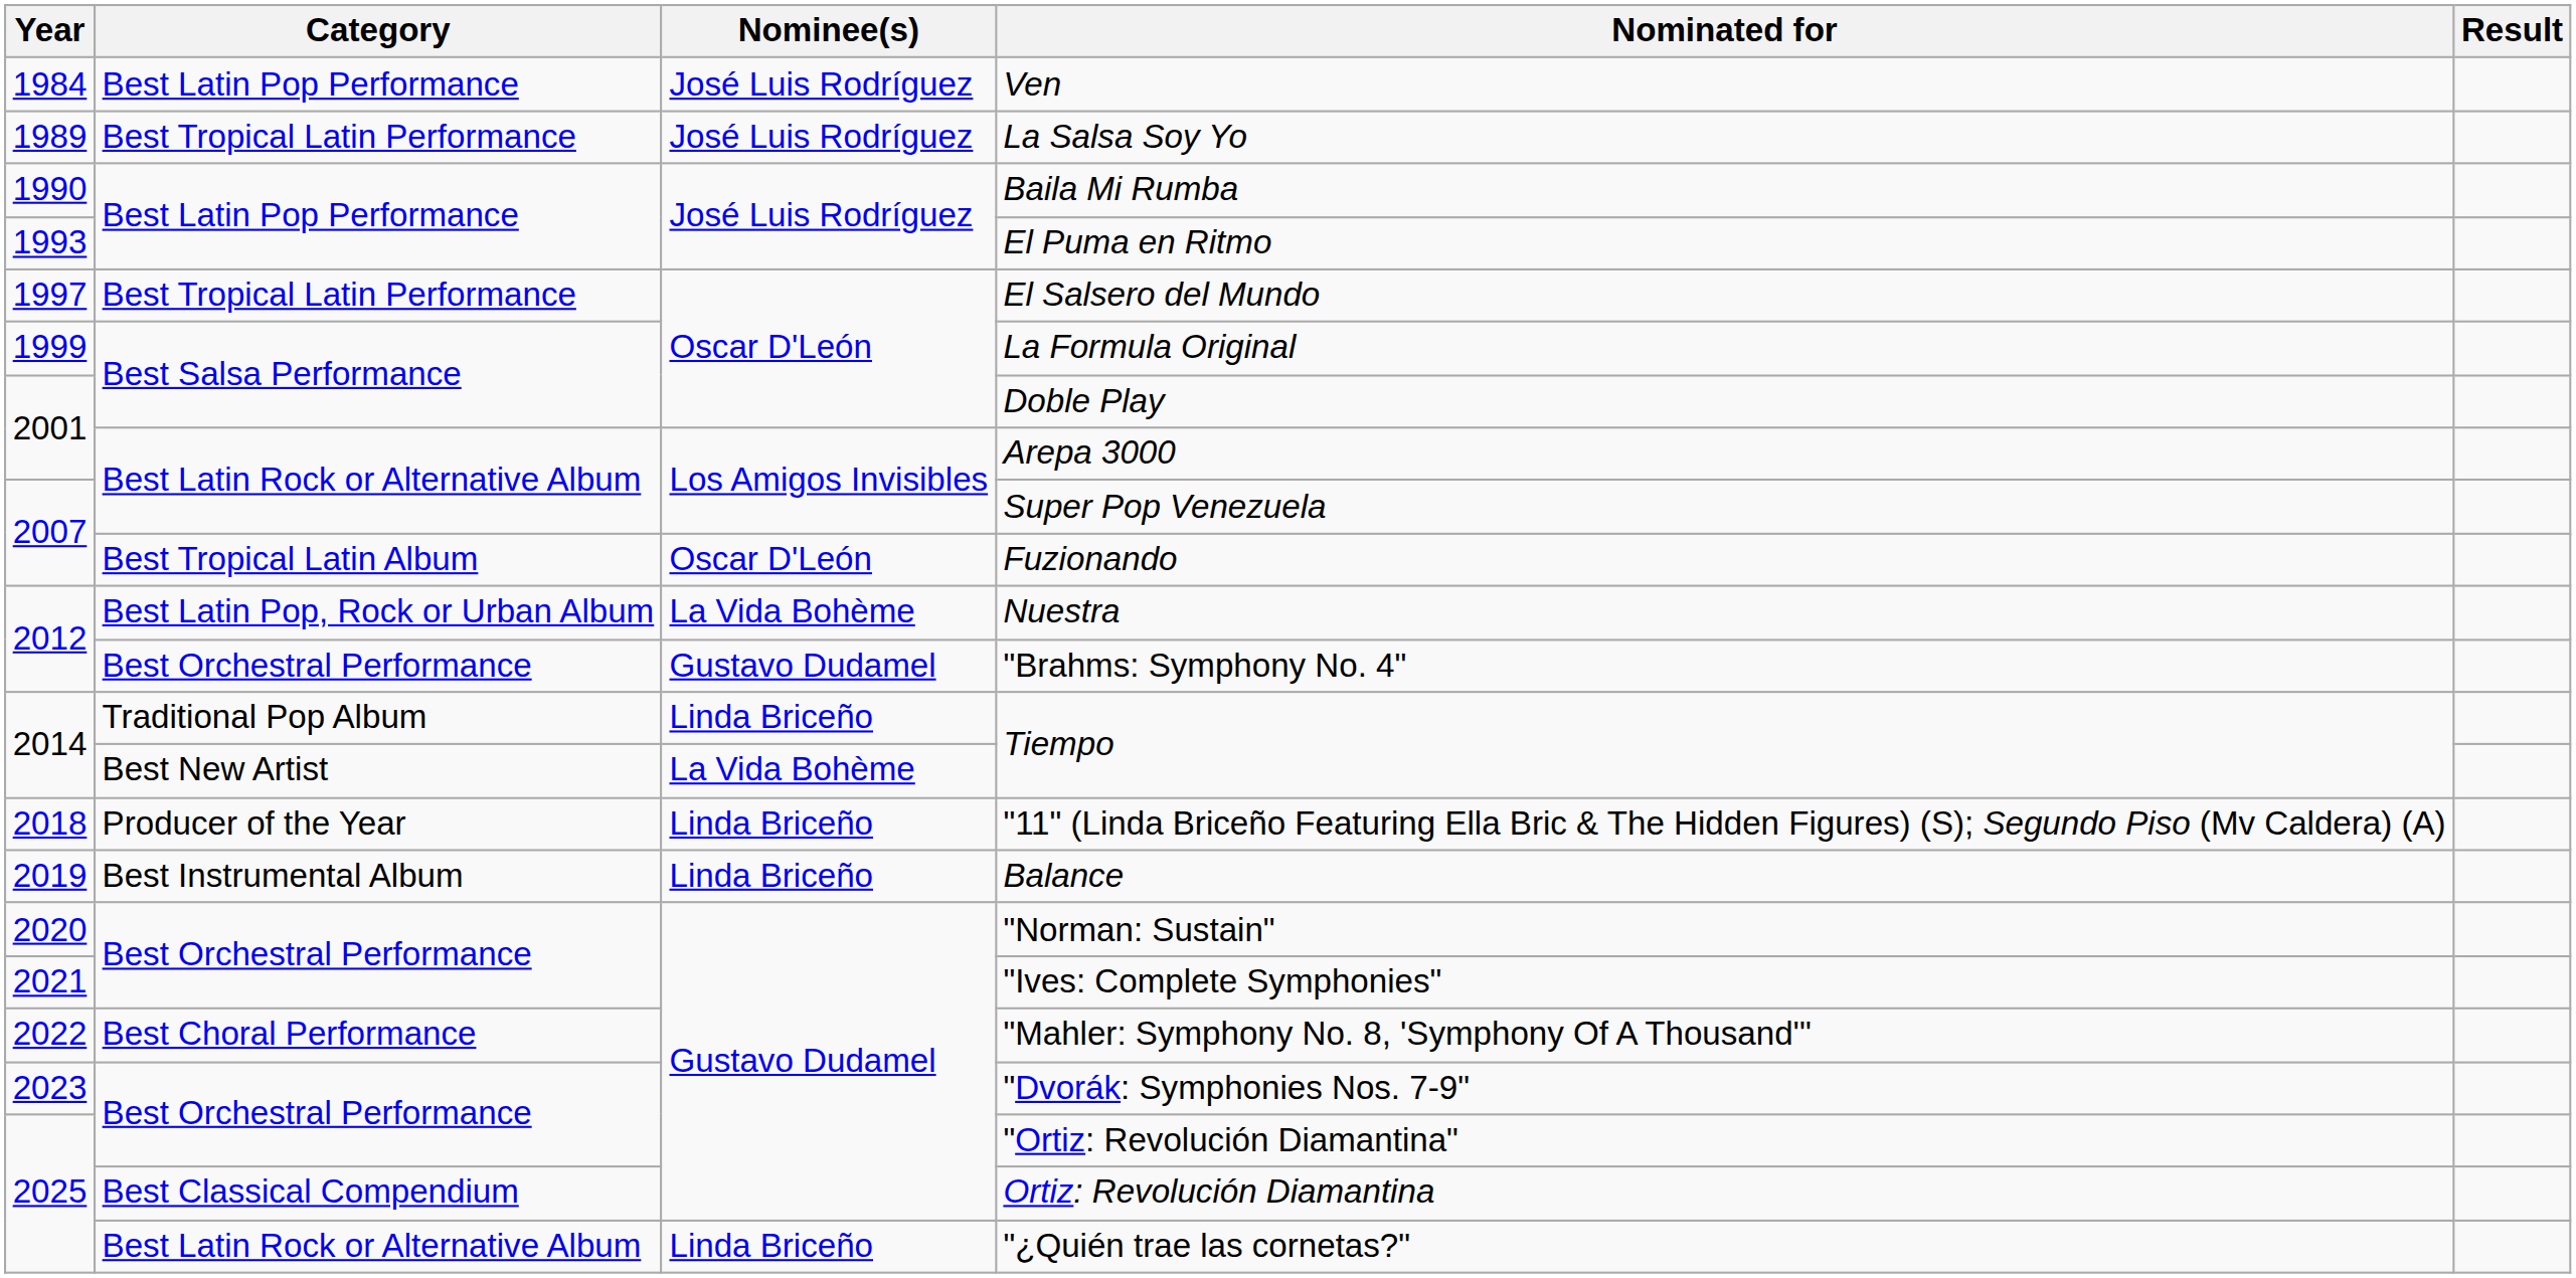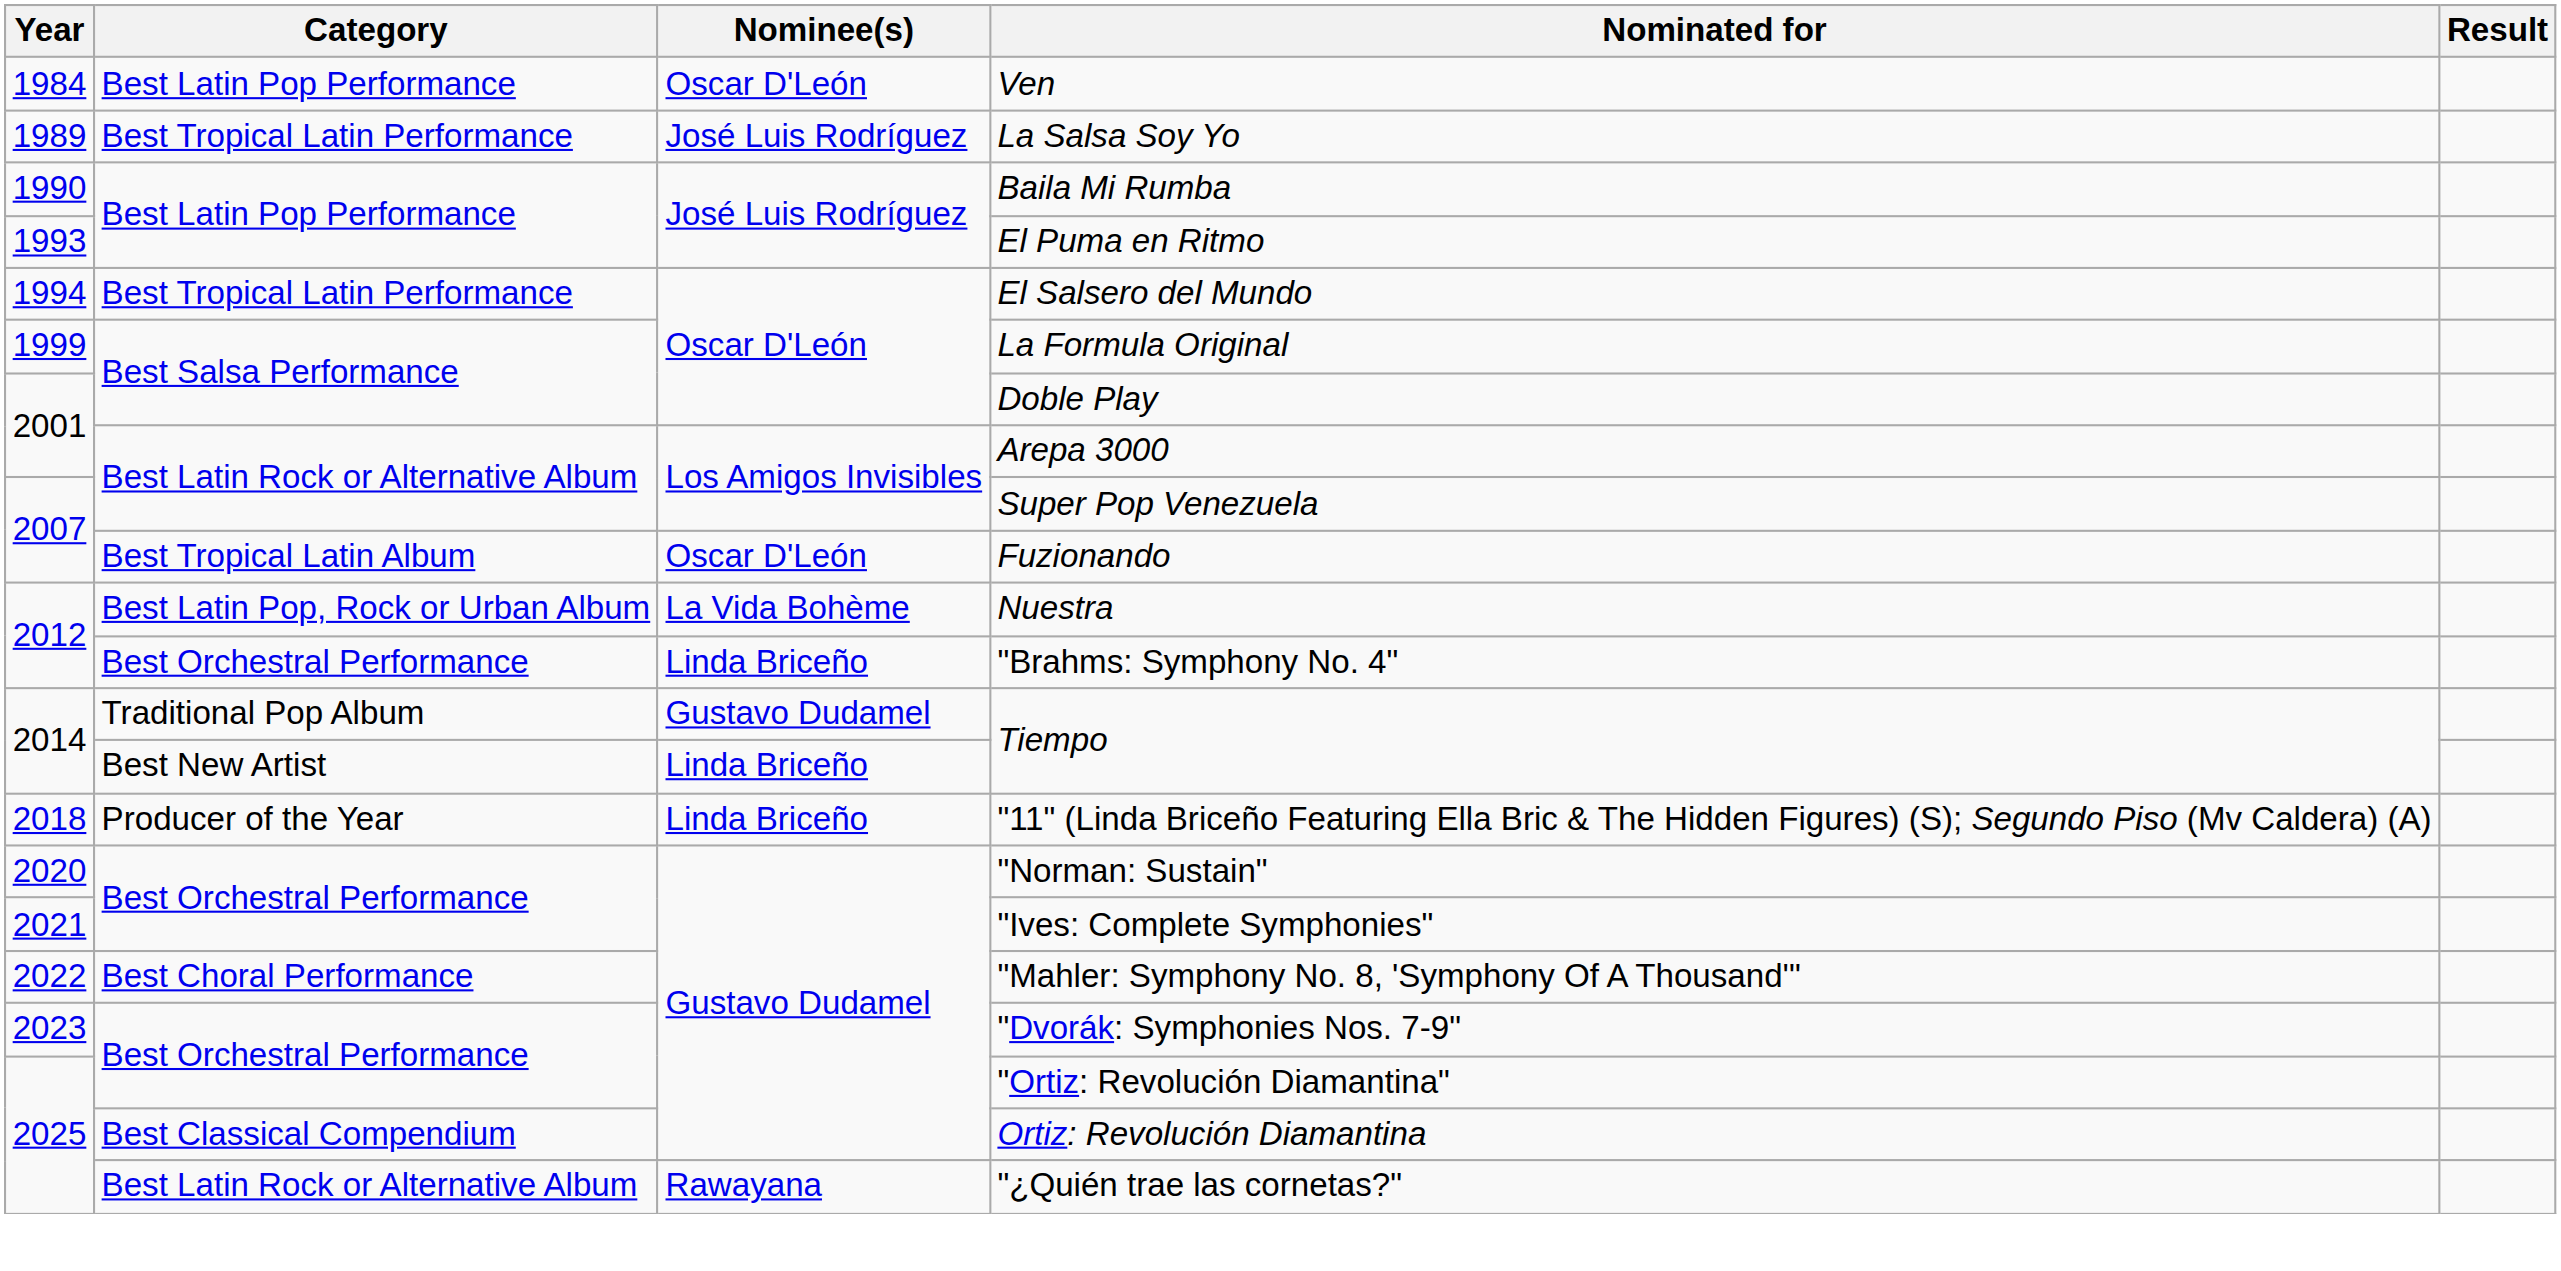Ven | Nominee(s): José Luis Rodríguez -> Oscar D'León
El Salsero del Mundo | Year: 1997 -> 1994
"Brahms: Symphony No. 4" | Nominee(s): Gustavo Dudamel -> Linda Briceño
Traditional Pop Album / Tiempo | Nominee(s): Linda Briceño -> Gustavo Dudamel
Best New Artist / Tiempo | Nominee(s): La Vida Bohème -> Linda Briceño
- row: 2019 | Best Instrumental Album | Linda Briceño | Balance
"¿Quién trae las cornetas?" | Nominee(s): Linda Briceño -> Rawayana
